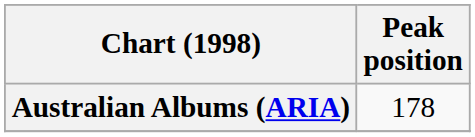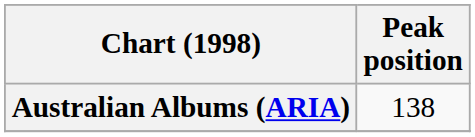Australian Albums (ARIA) | Peak position: 178 -> 138
